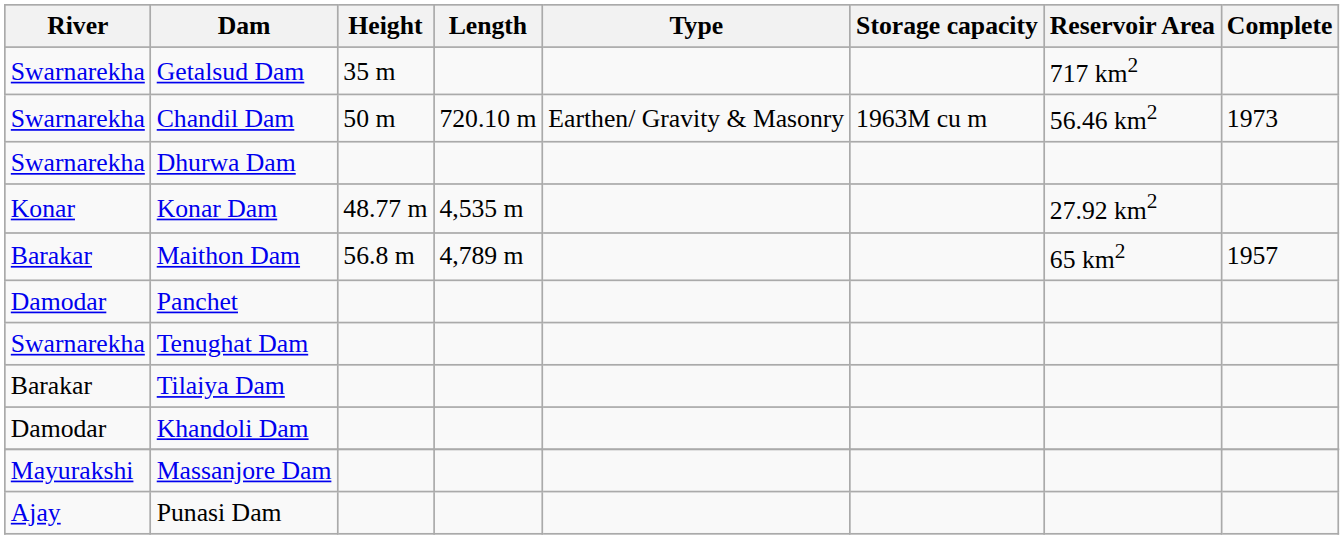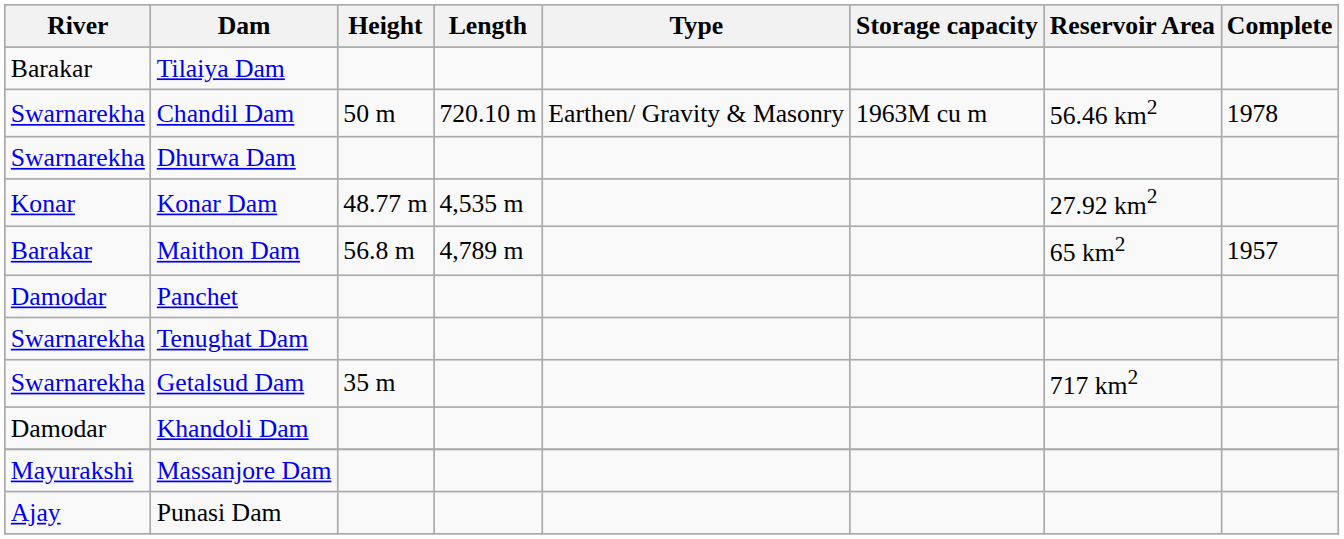rows swapped: Getalsud Dam <-> Tilaiya Dam
Chandil Dam | Complete: 1973 -> 1978
